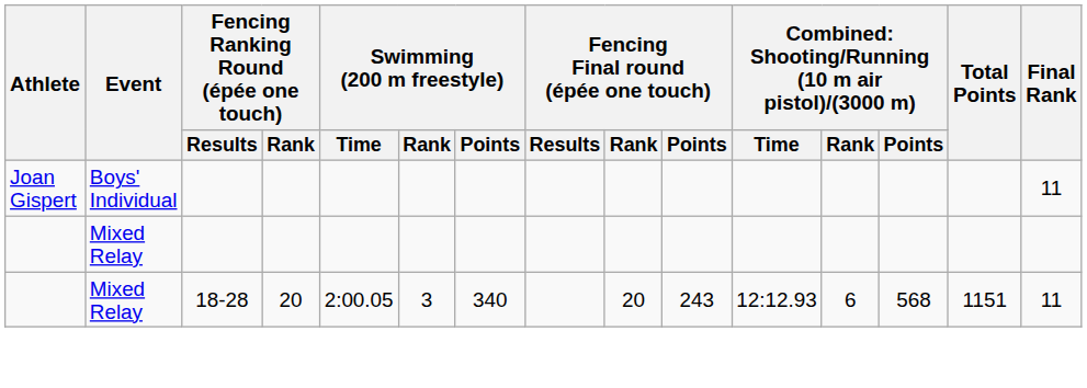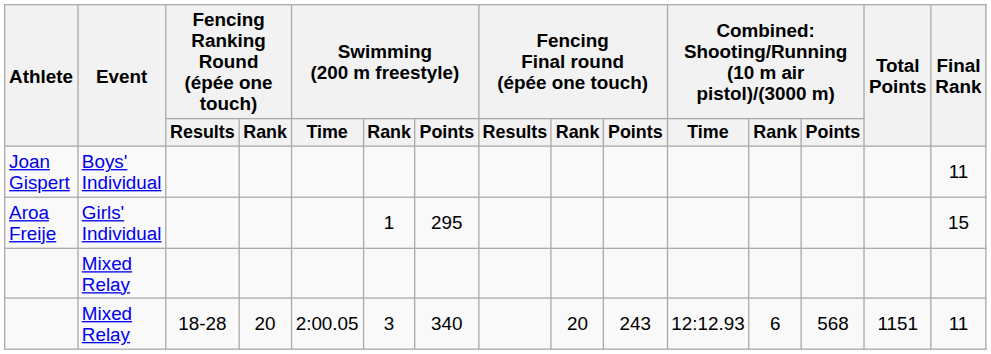+ row: Aroa Freije | Girls' Individual | 1 | 295 | 15
